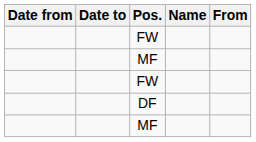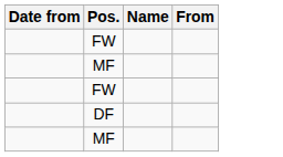- column: Date to
